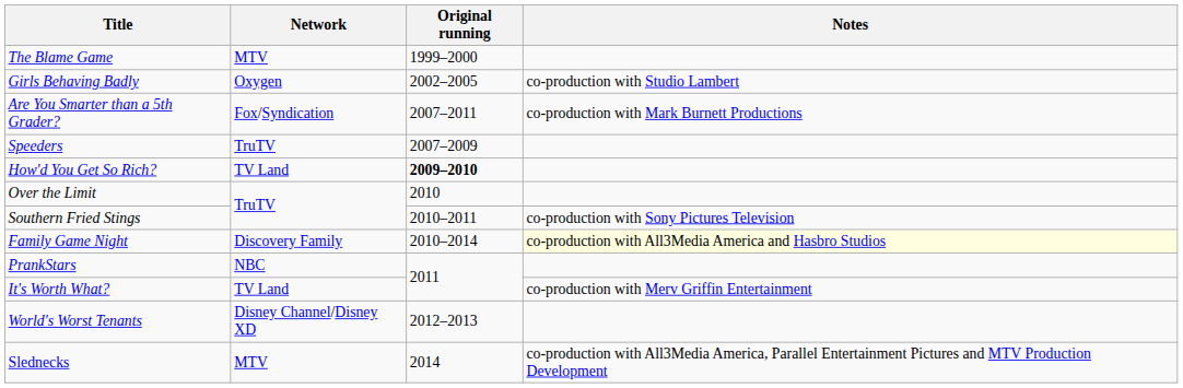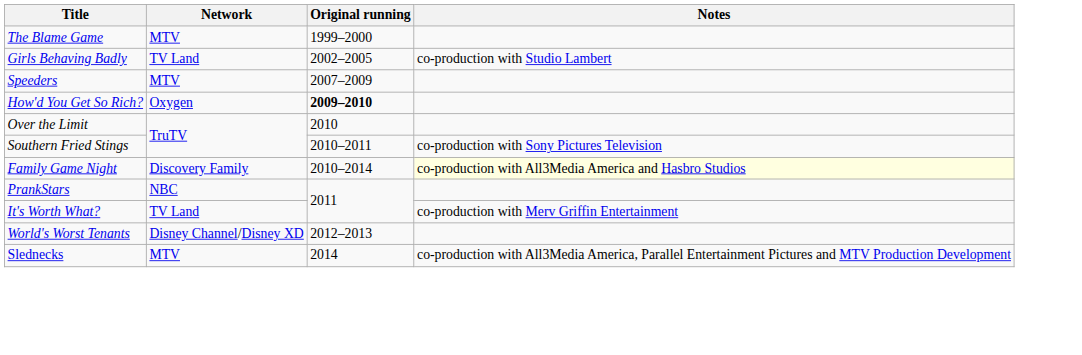Girls Behaving Badly | Network: Oxygen -> TV Land
- row: Are You Smarter than a 5th Grader? | Fox/Syndication | 2007–2011 | co-production with Mark Burnett Productions
Speeders | Network: TruTV -> MTV
How'd You Get So Rich? | Network: TV Land -> Oxygen
